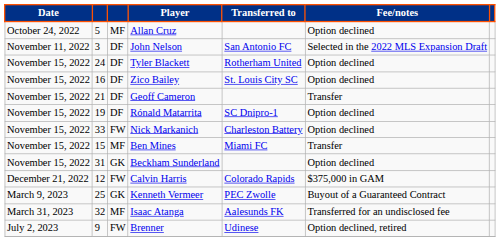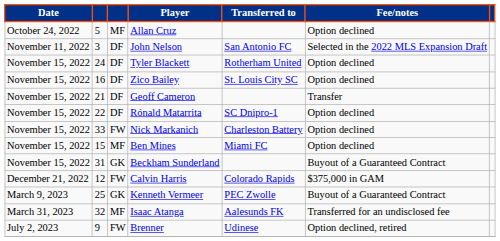Rónald Matarrita | column 2: 19 -> 22
Ben Mines | Fee/notes: Transfer -> Option declined
Beckham Sunderland | Fee/notes: Option declined -> Buyout of a Guaranteed Contract
